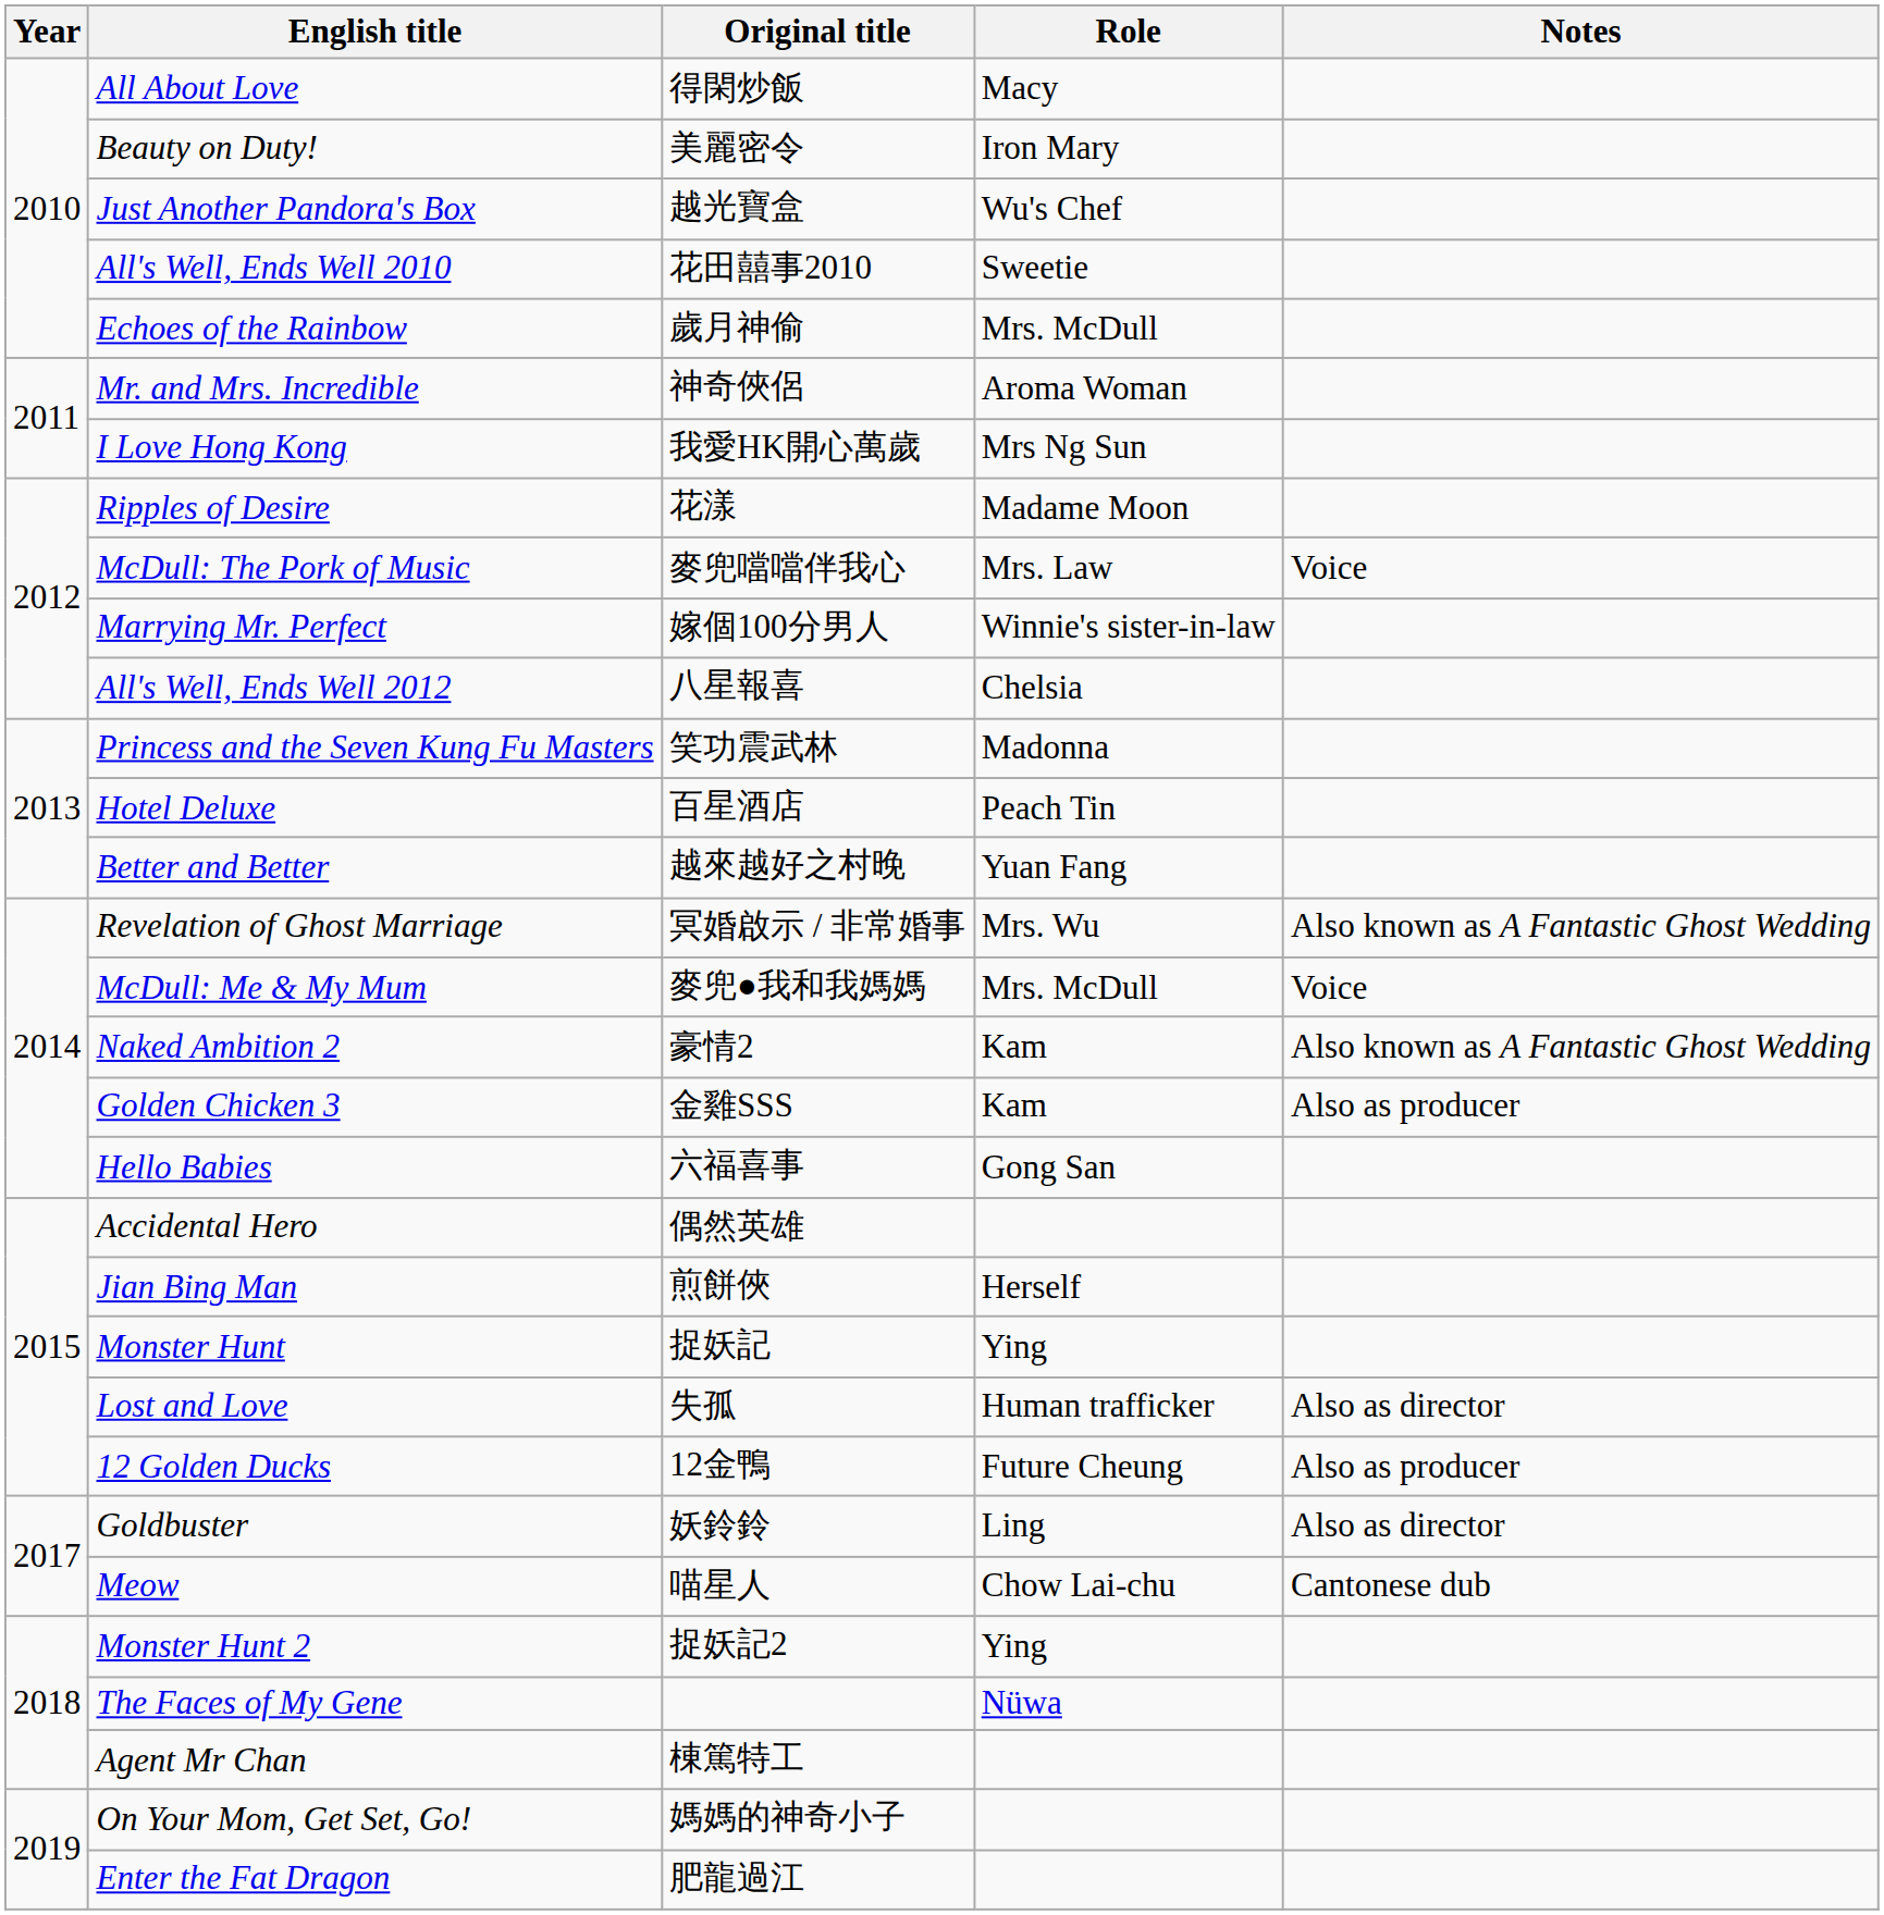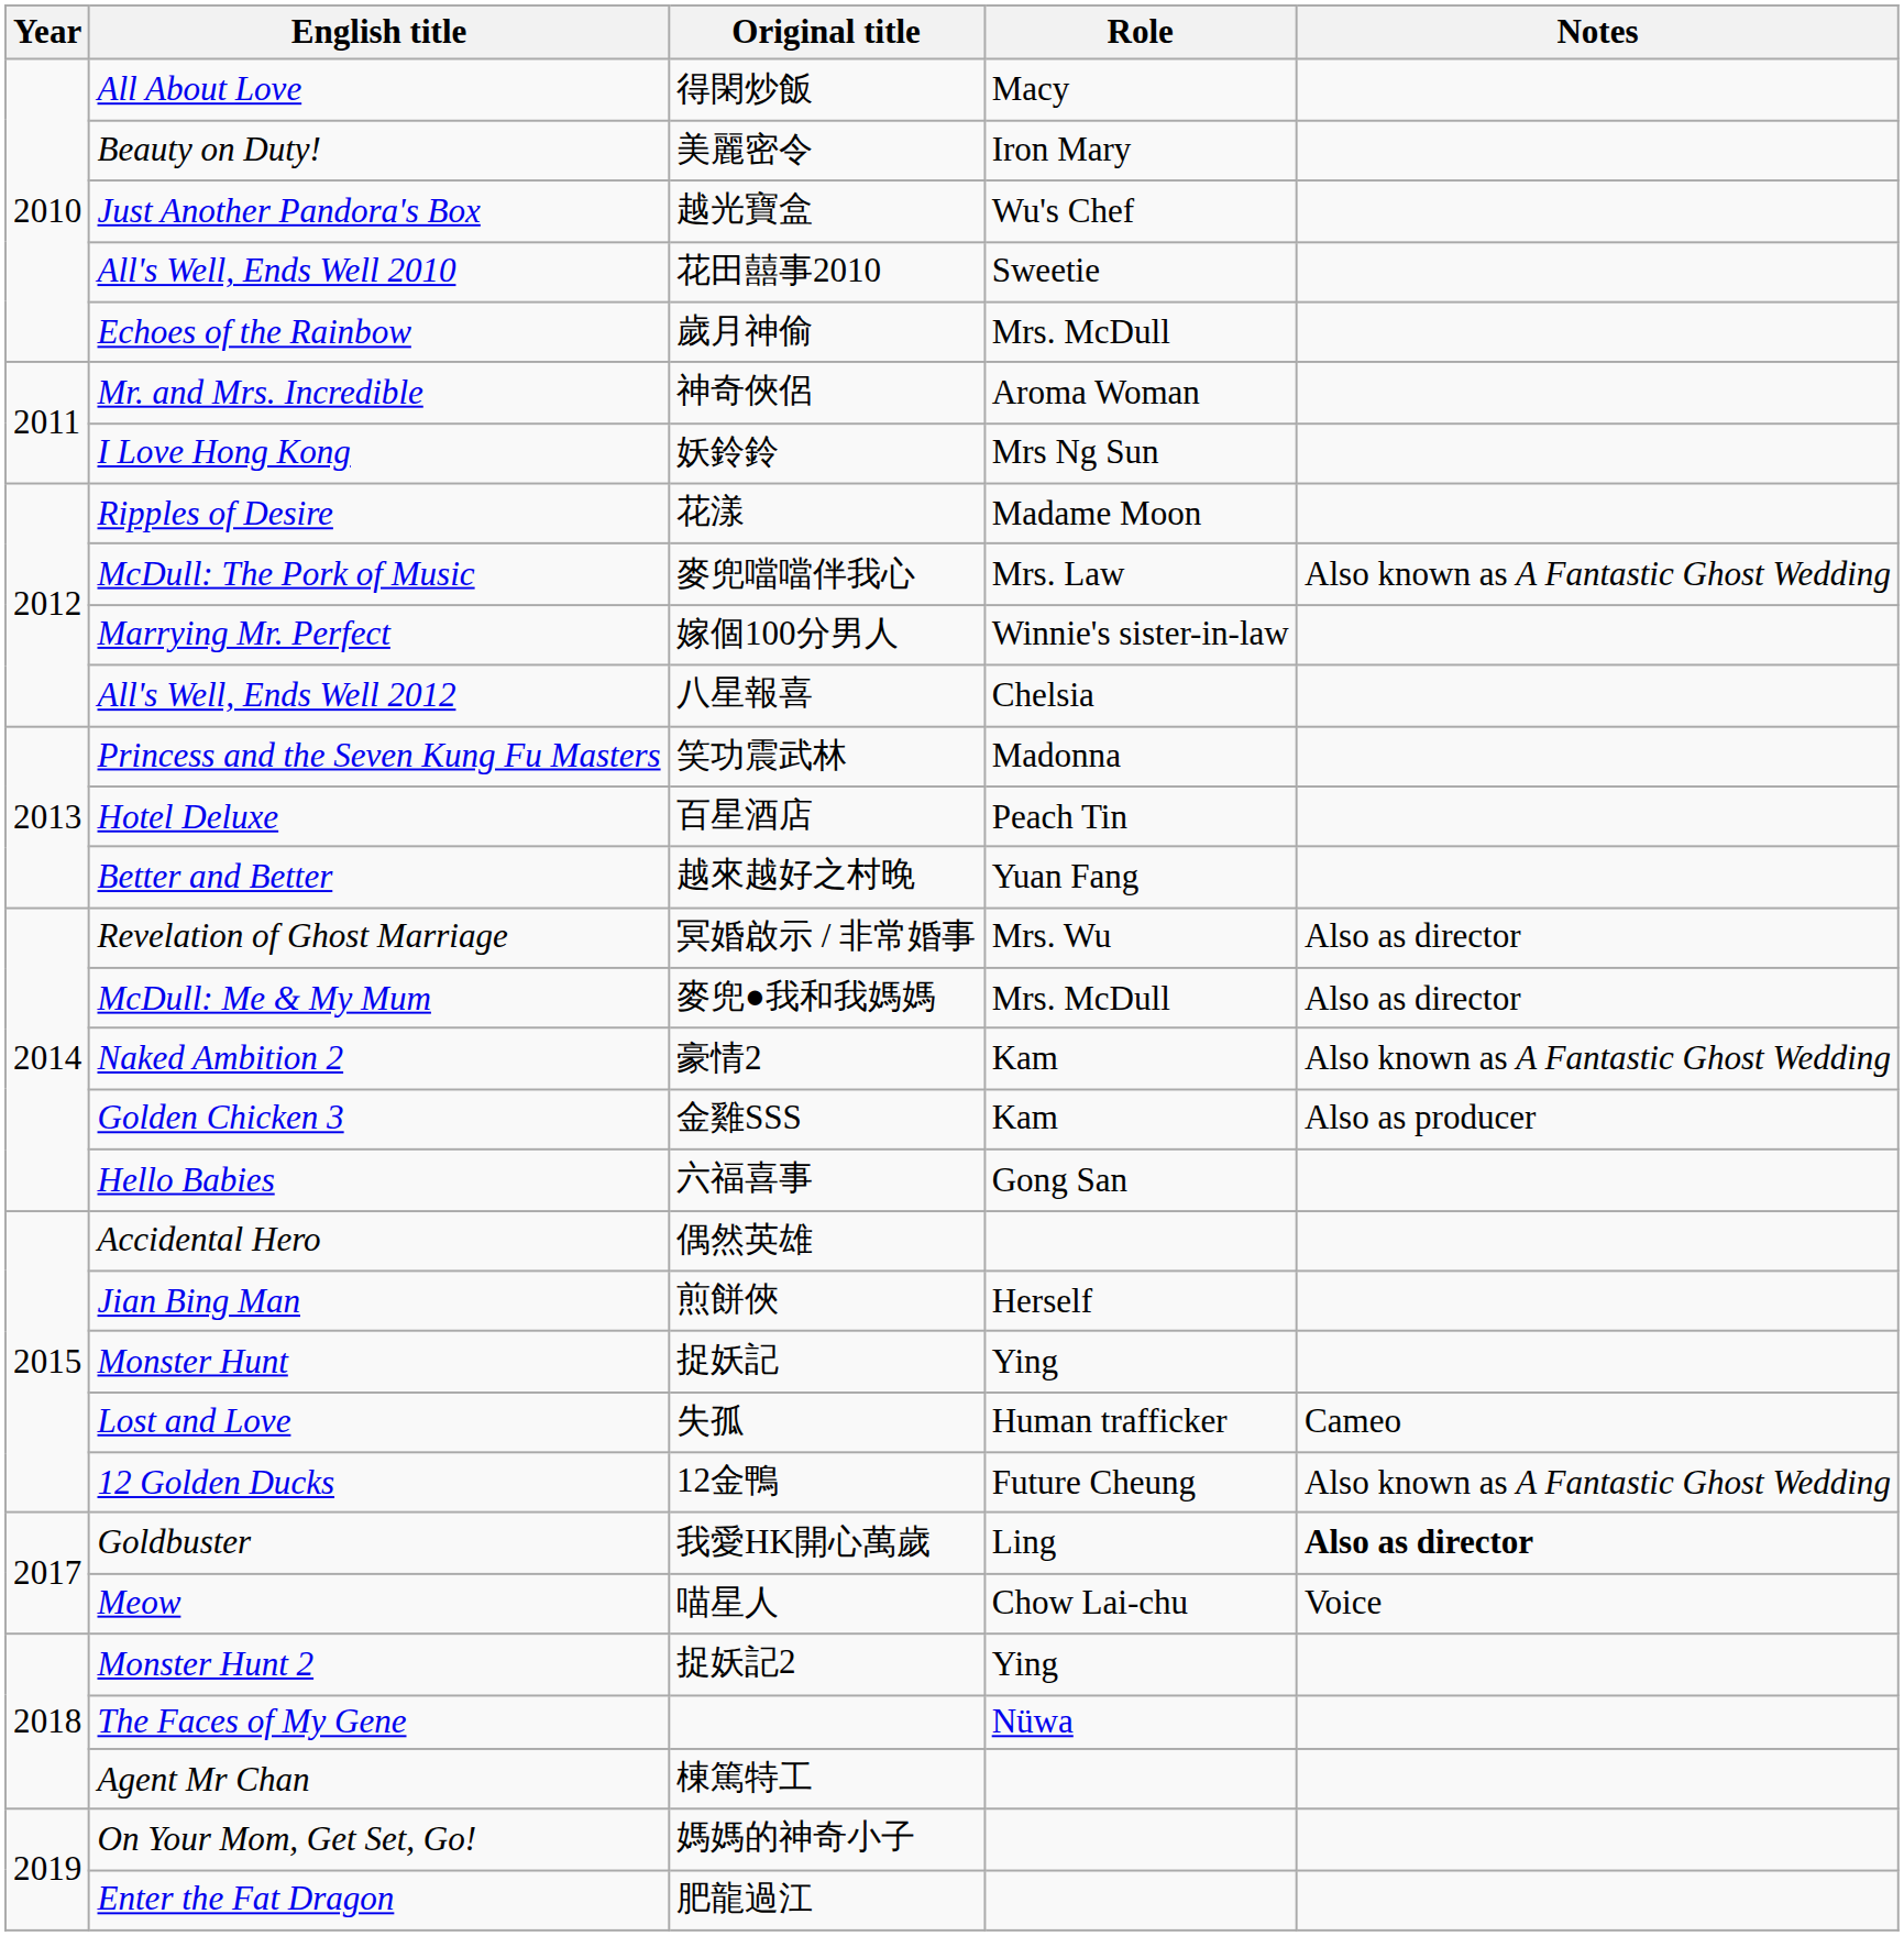I Love Hong Kong | Original title: 我愛HK開心萬歲 -> 妖鈴鈴
McDull: The Pork of Music | Notes: Voice -> Also known as A Fantastic Ghost Wedding
Revelation of Ghost Marriage | Notes: Also known as A Fantastic Ghost Wedding -> Also as director
McDull: Me & My Mum | Notes: Voice -> Also as director
Lost and Love | Notes: Also as director -> Cameo
12 Golden Ducks | Notes: Also as producer -> Also known as A Fantastic Ghost Wedding
Goldbuster | Original title: 妖鈴鈴 -> 我愛HK開心萬歲
Goldbuster | Notes: normal -> bold
Meow | Notes: Cantonese dub -> Voice
